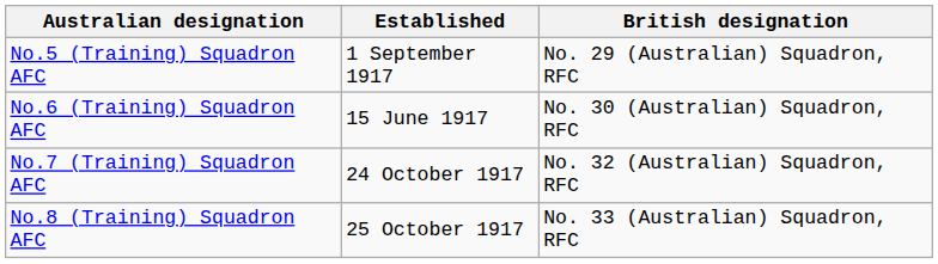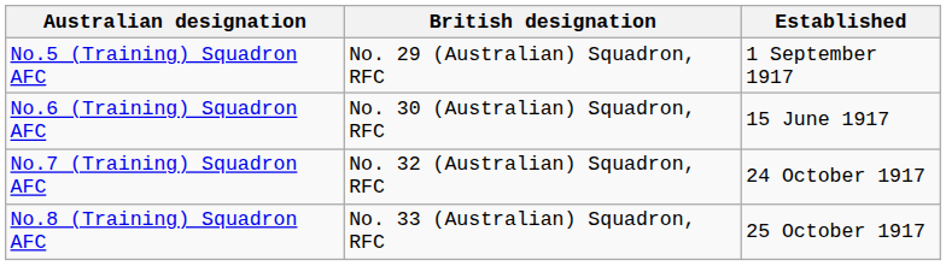columns swapped: British designation <-> Established
